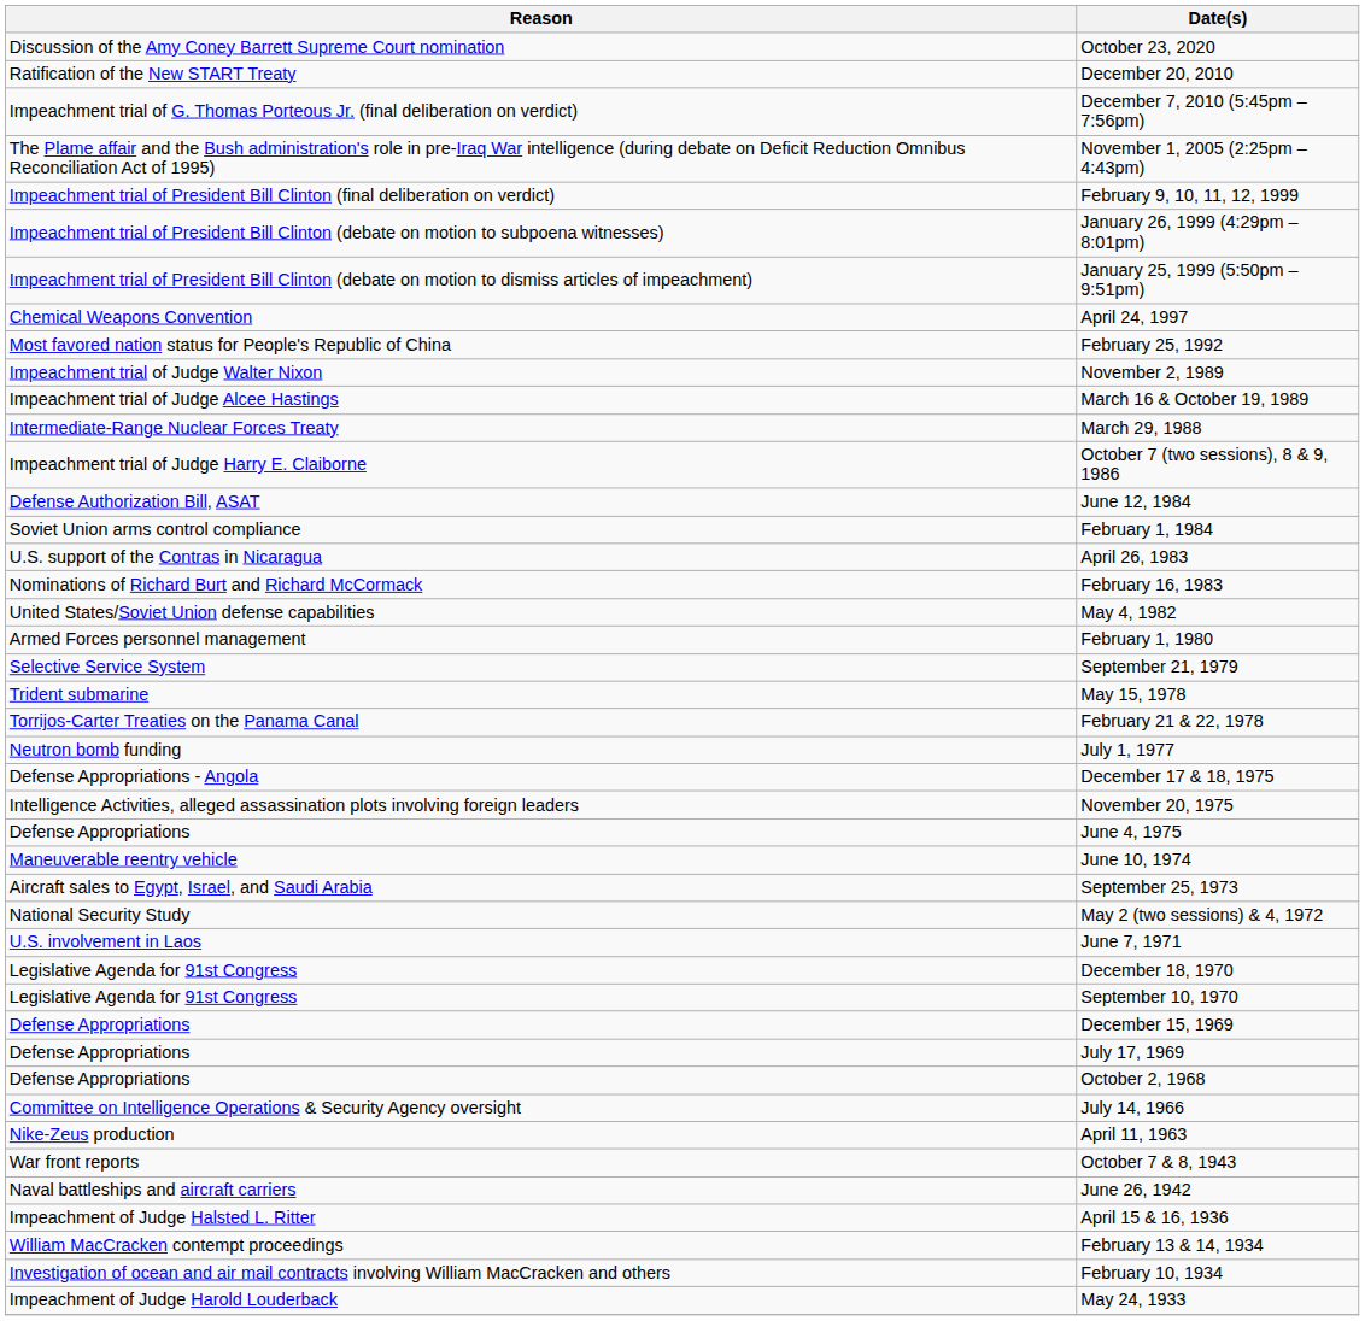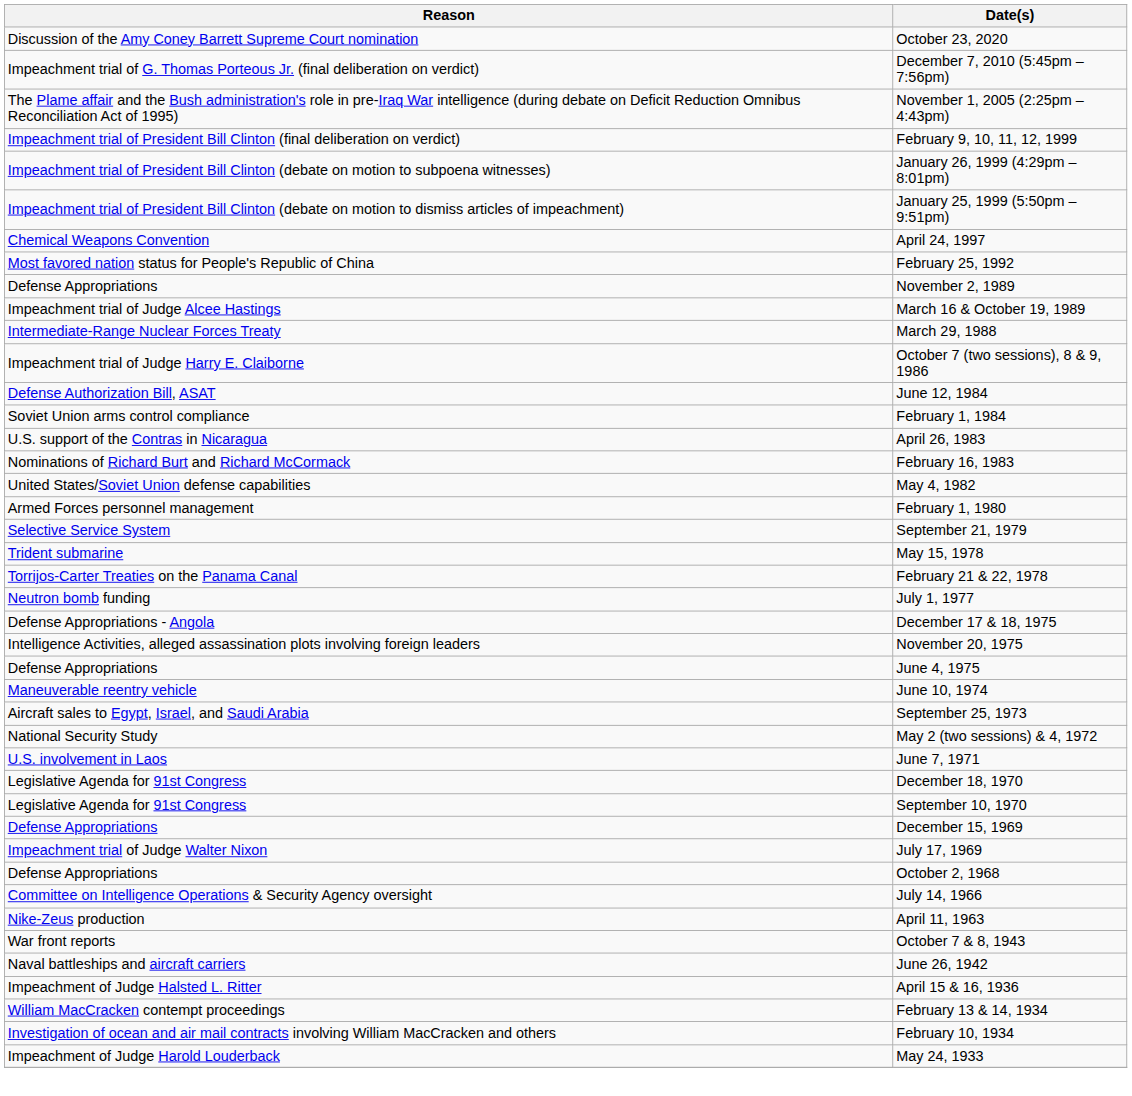- row: Ratification of the New START Treaty | December 20, 2010
November 2, 1989 | Reason: Impeachment trial of Judge Walter Nixon -> Defense Appropriations
July 17, 1969 | Reason: Defense Appropriations -> Impeachment trial of Judge Walter Nixon
